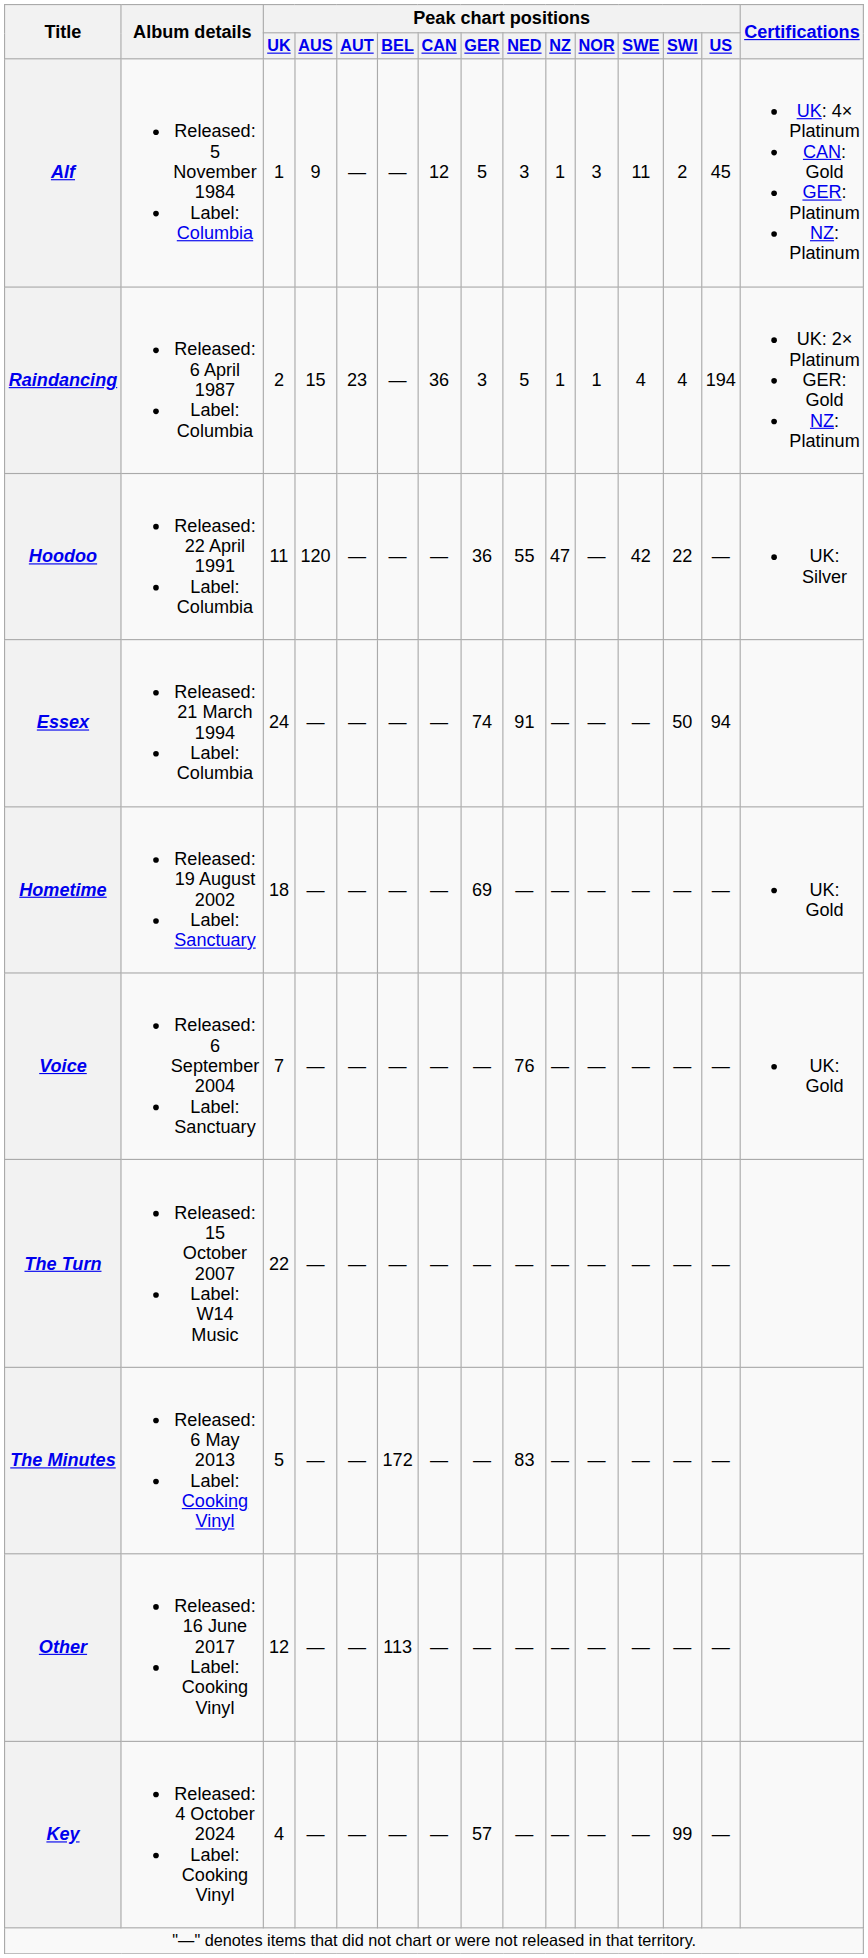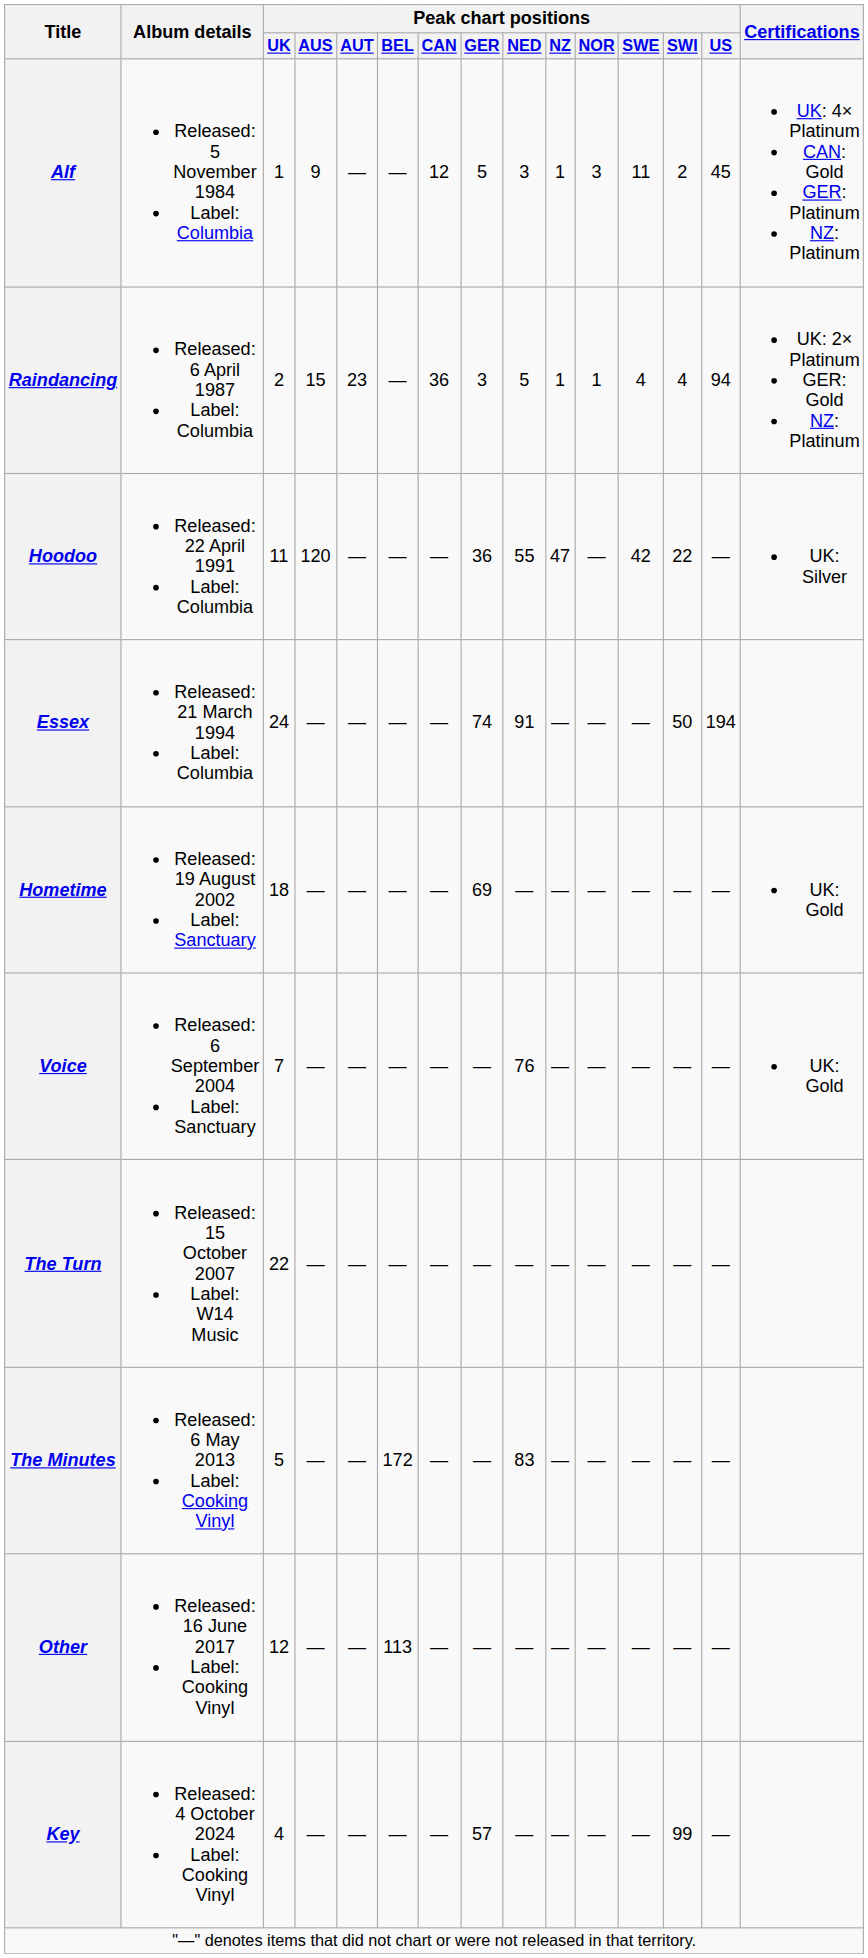Raindancing | Peak chart positions / US: 194 -> 94
Essex | Peak chart positions / US: 94 -> 194
